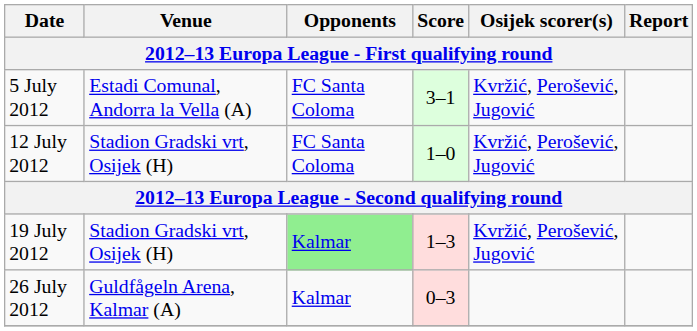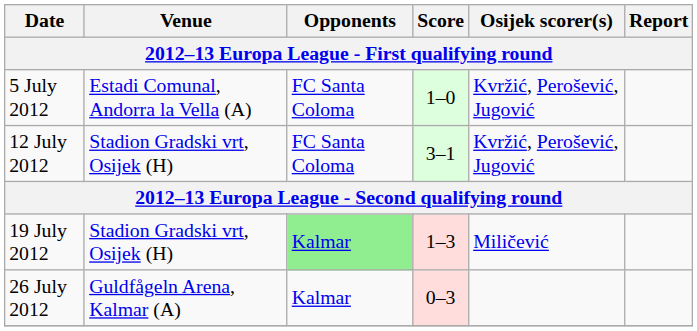5 July 2012 | Score: 3–1 -> 1–0
12 July 2012 | Score: 1–0 -> 3–1
19 July 2012 | Osijek scorer(s): Kvržić, Perošević, Jugović -> Miličević
